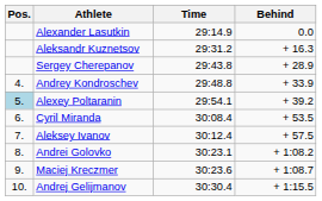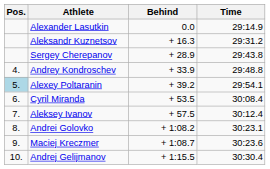columns swapped: Time <-> Behind
